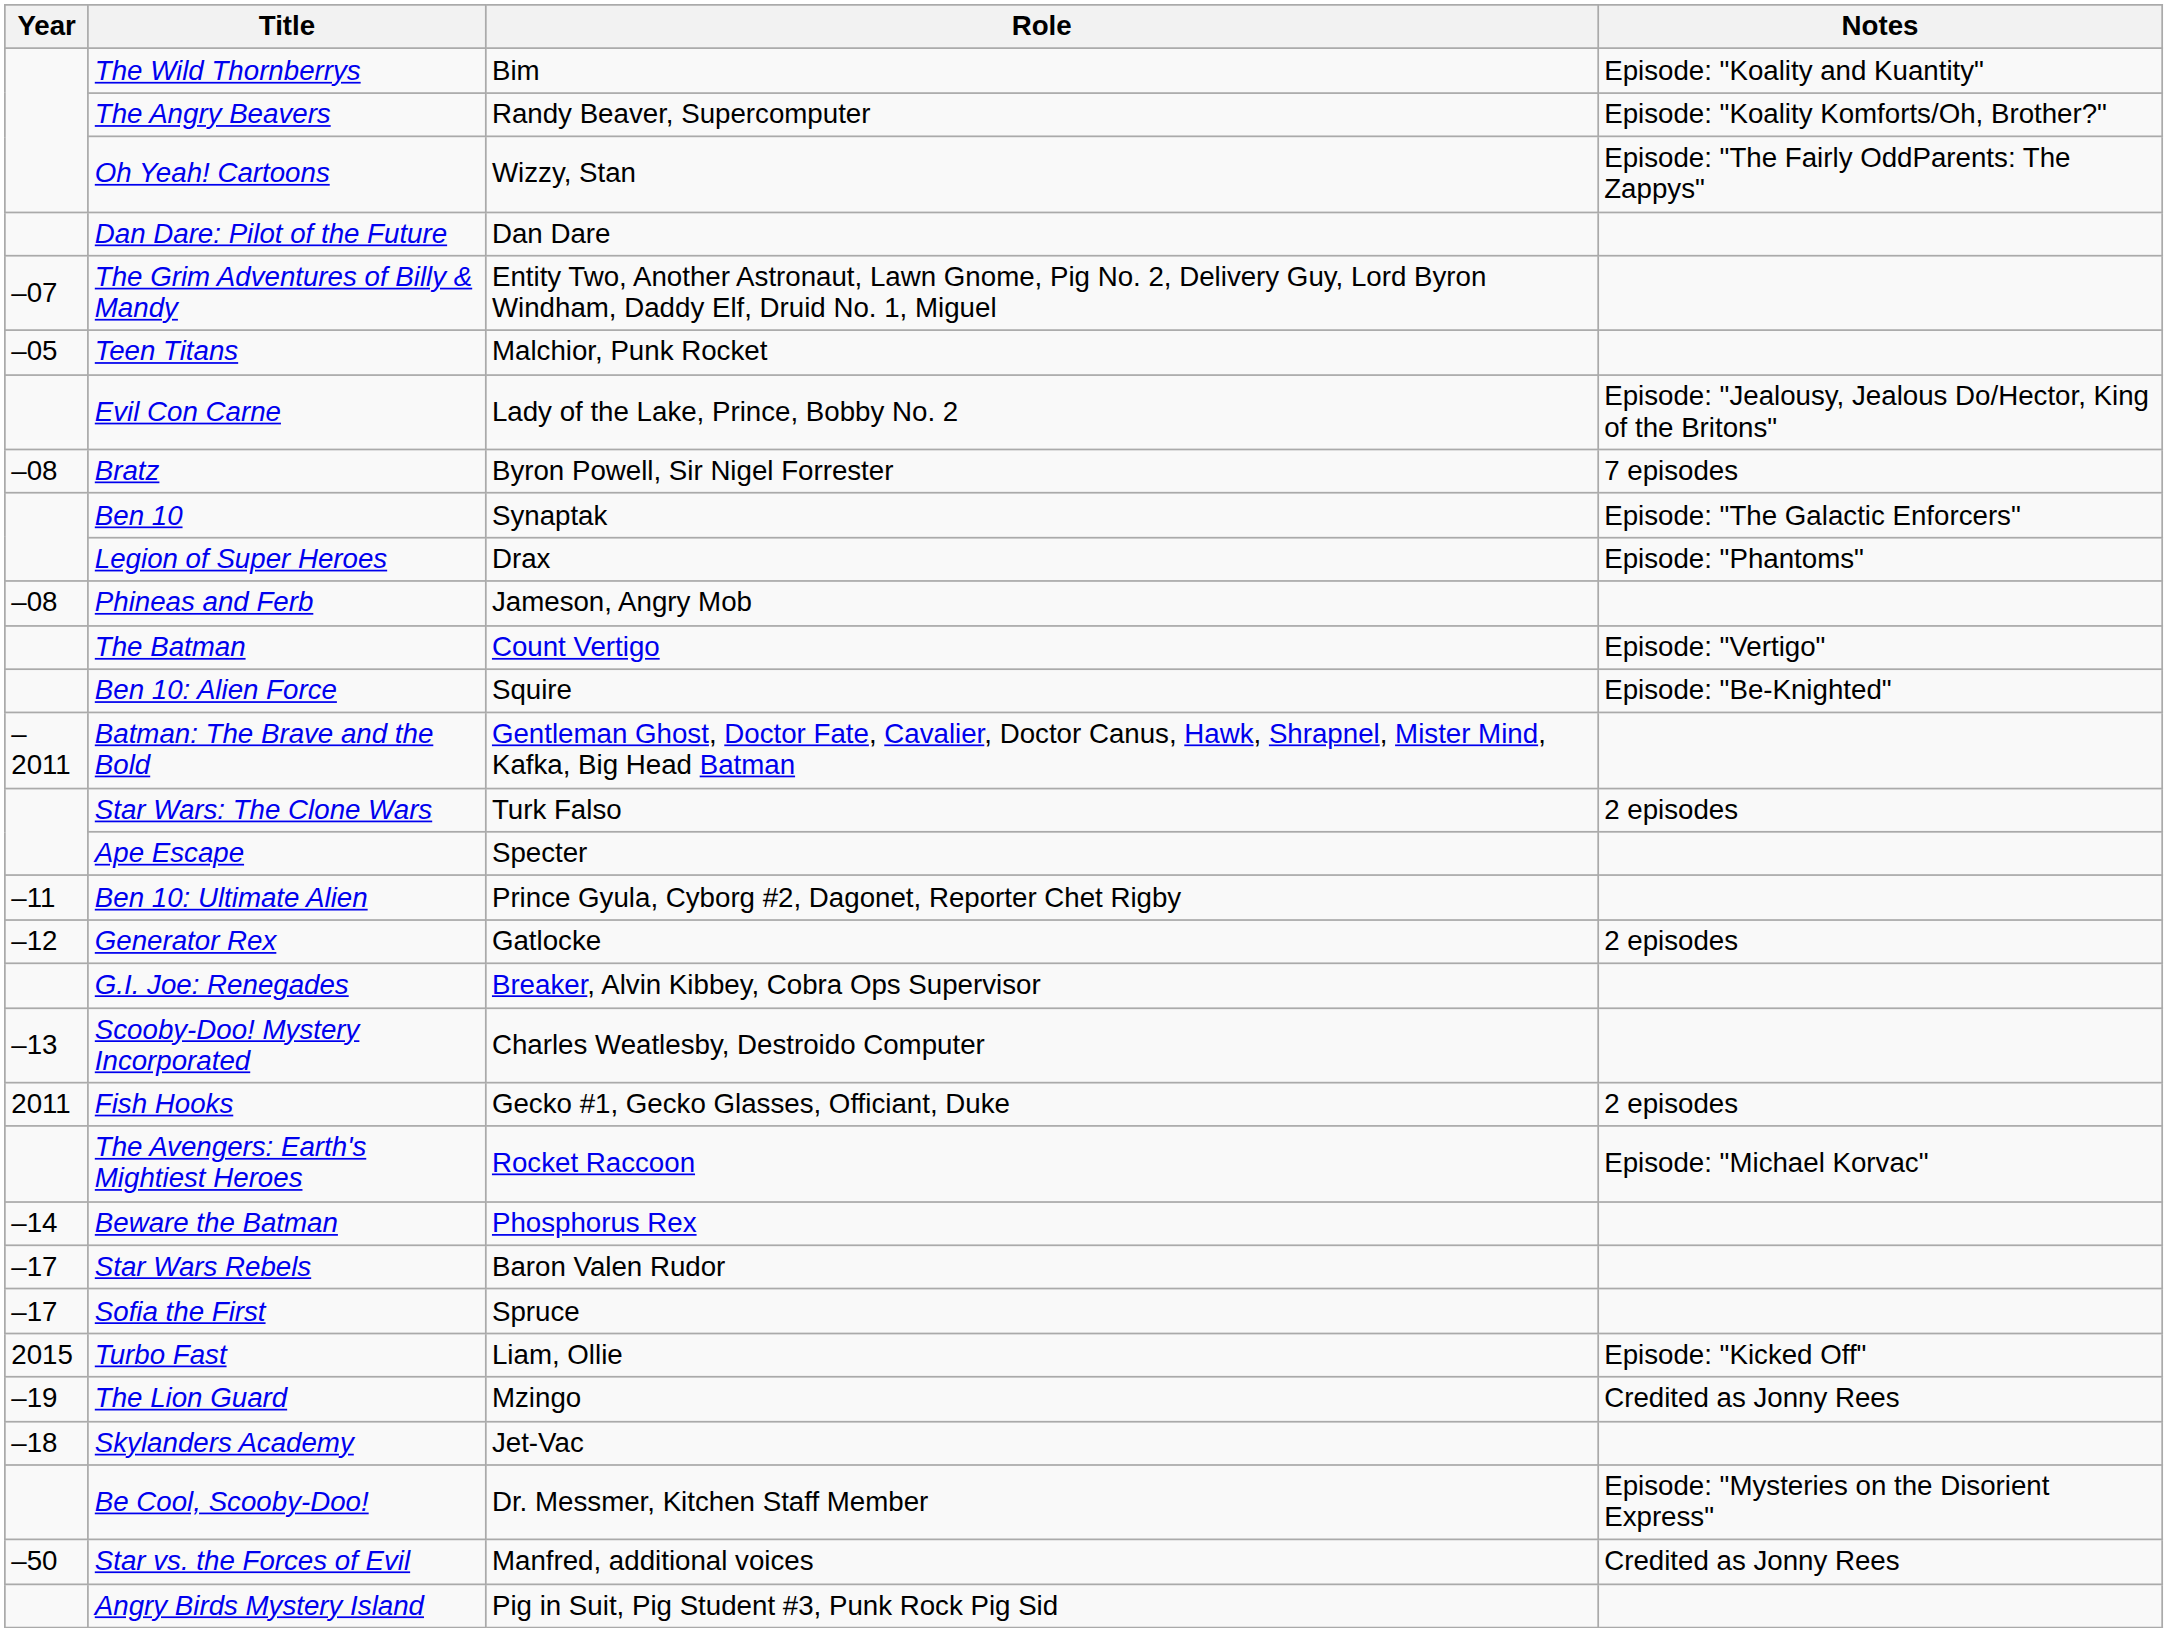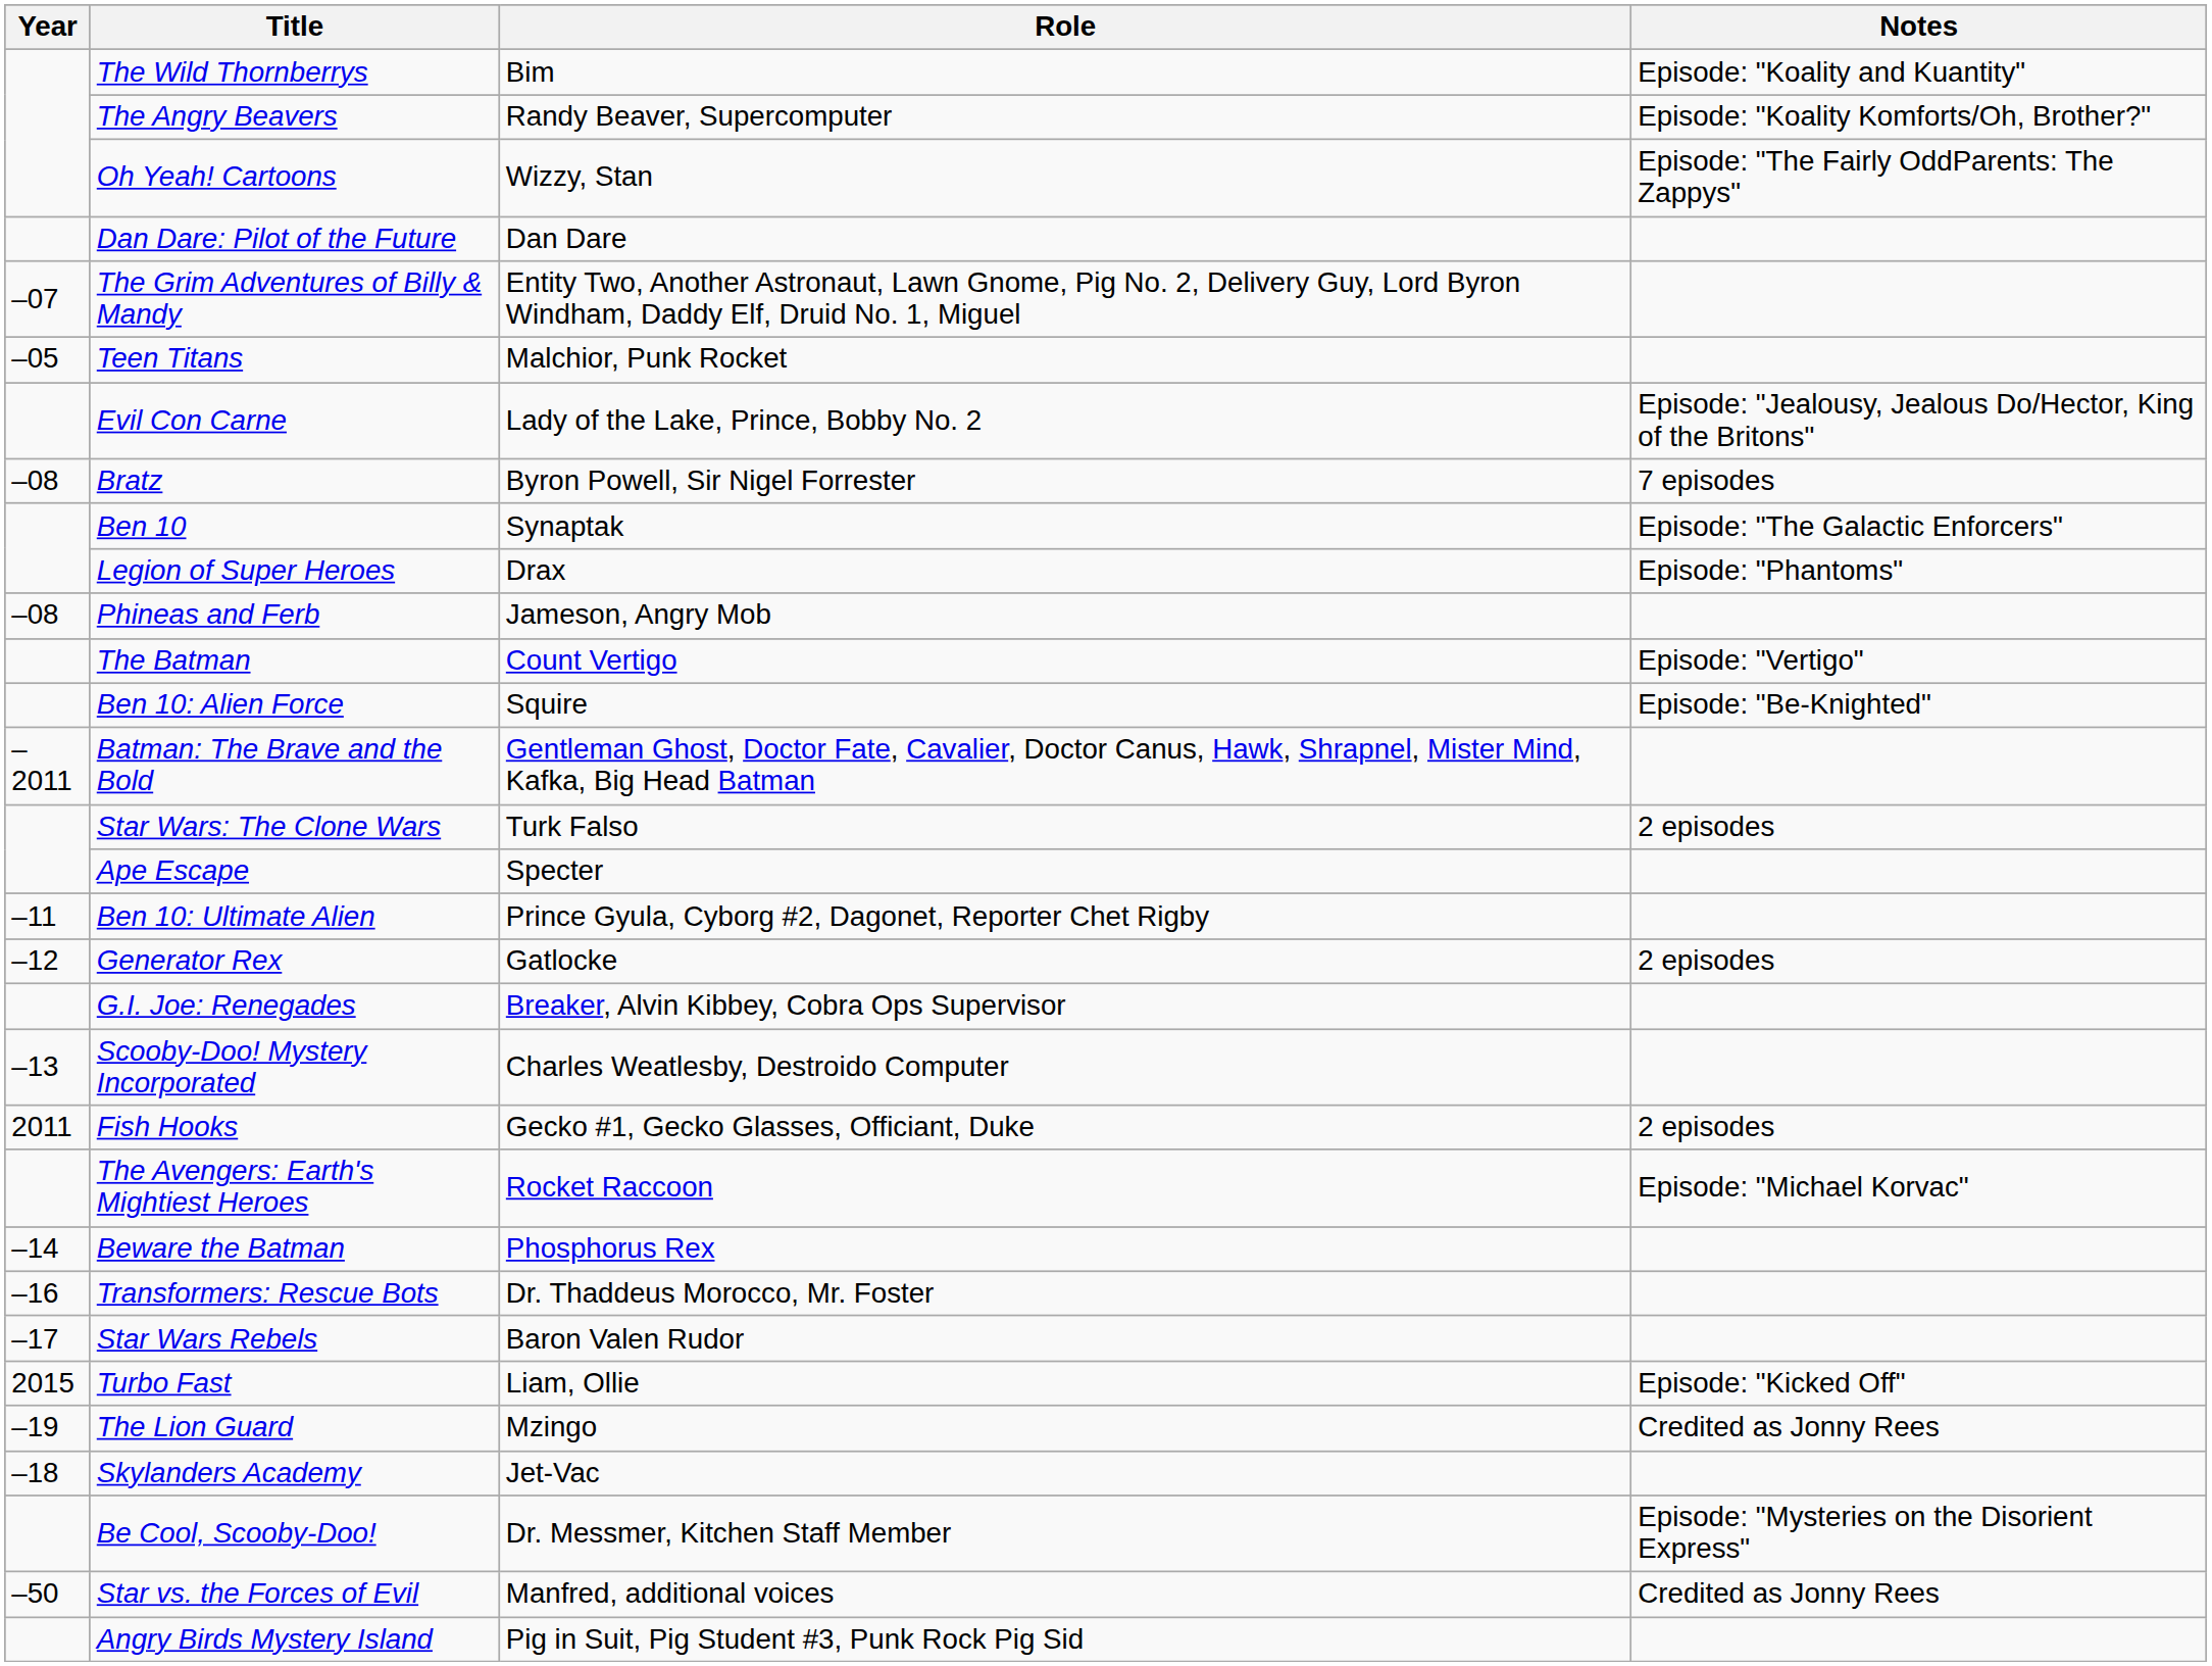+ row: –16 | Transformers: Rescue Bots | Dr. Thaddeus Morocco, Mr. Foster
- row: –17 | Sofia the First | Spruce
